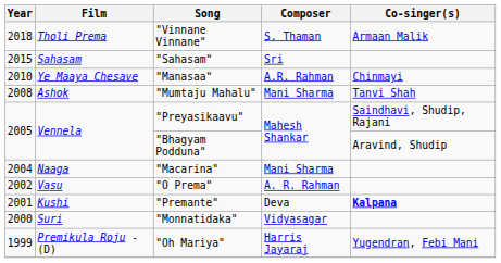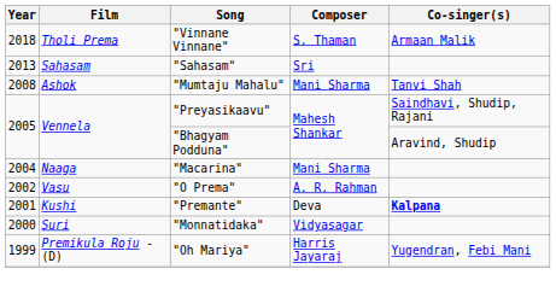"Sahasam" | Year: 2015 -> 2013
- row: 2010 | Ye Maaya Chesave | "Manasaa" | A.R. Rahman | Chinmayi
